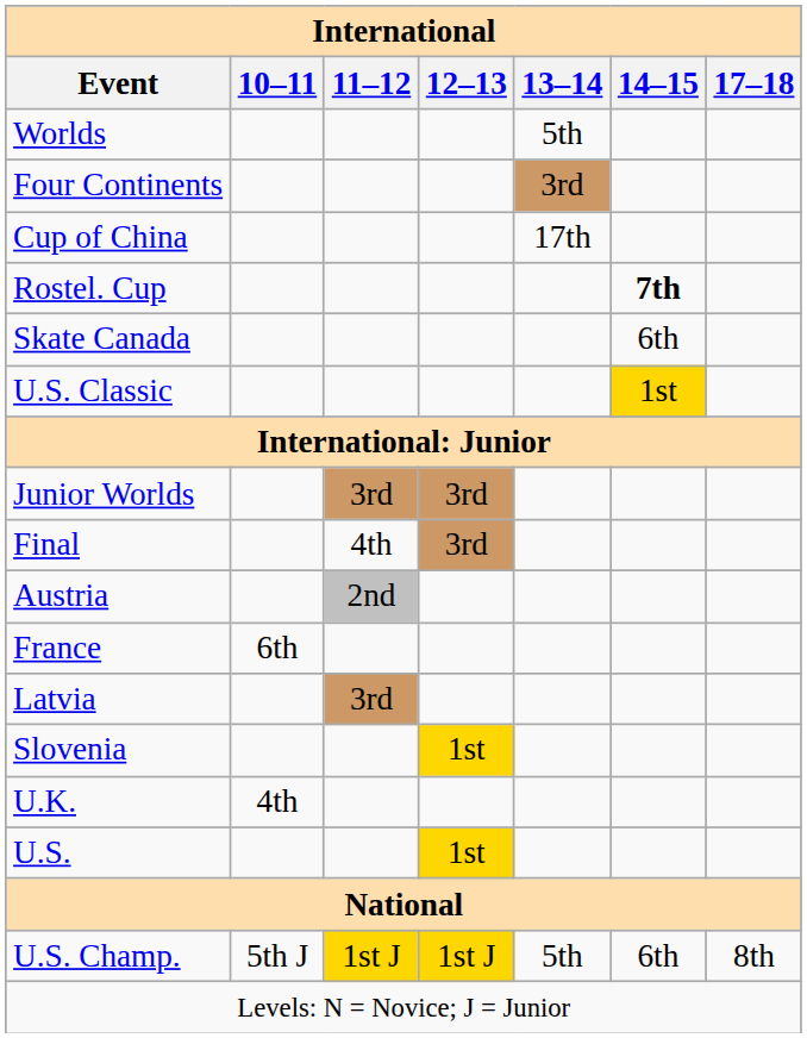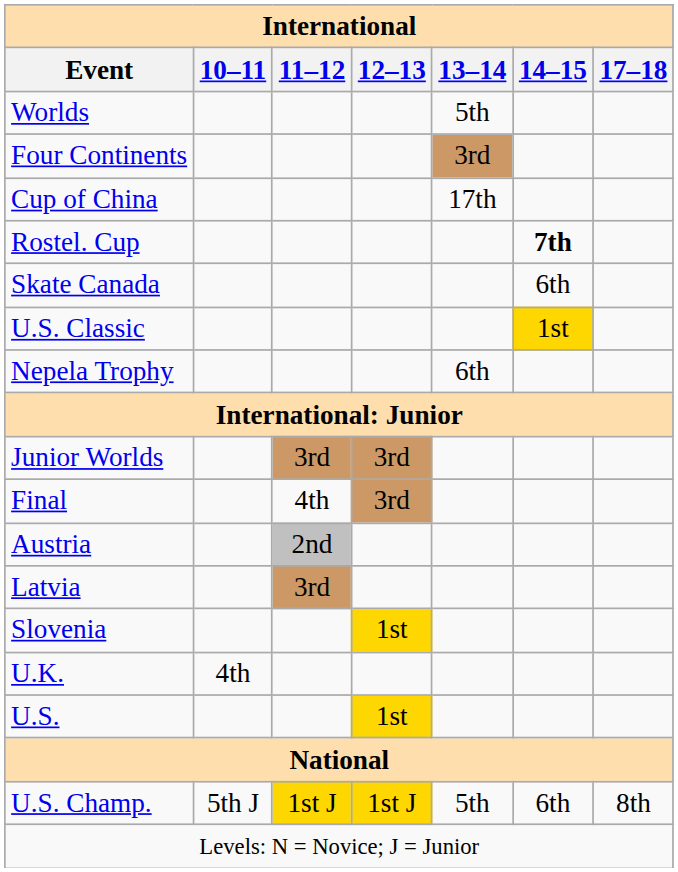+ row: Nepela Trophy | 6th
- row: France | 6th
